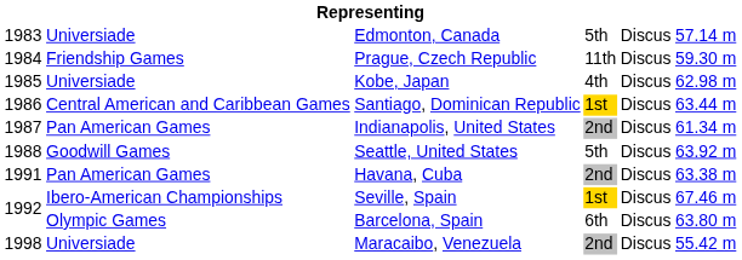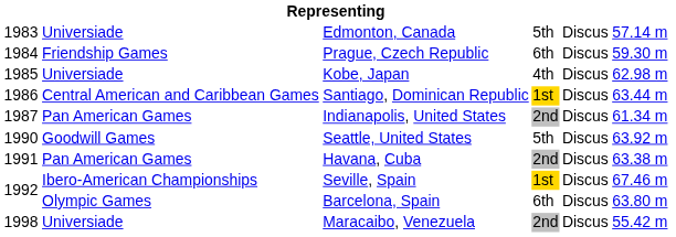Prague, Czech Republic | column 4: 11th -> 6th
Seattle, United States | column 1: 1988 -> 1990
